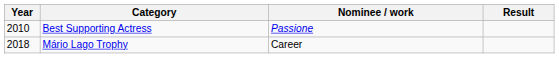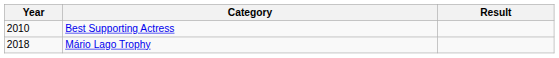- column: Nominee / work | Passione | Career
